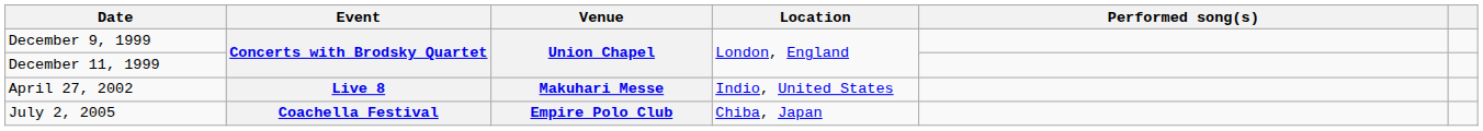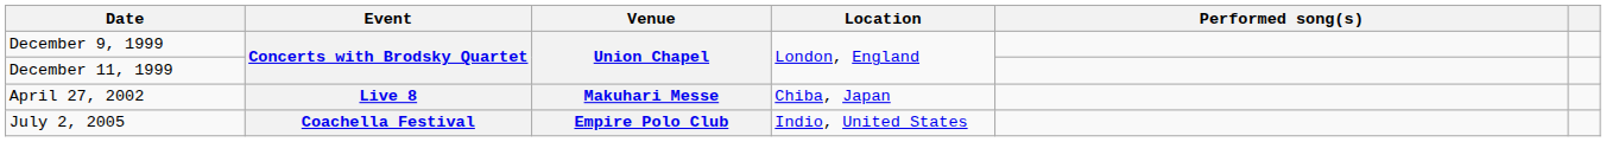April 27, 2002 | Location: Indio, United States -> Chiba, Japan
July 2, 2005 | Location: Chiba, Japan -> Indio, United States
